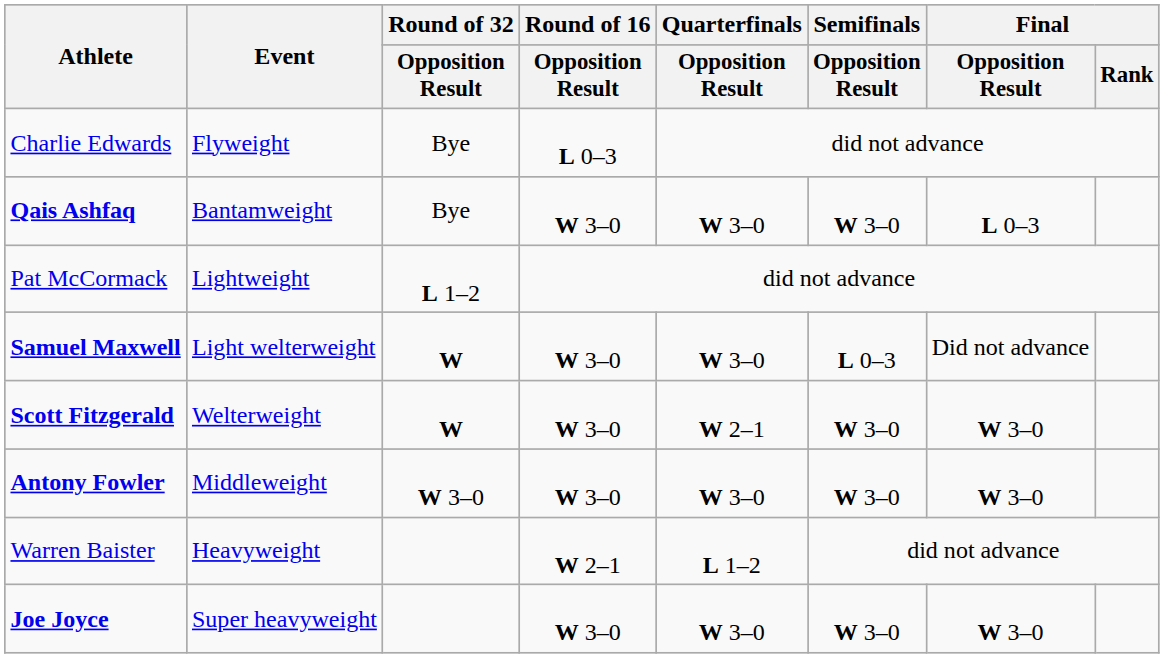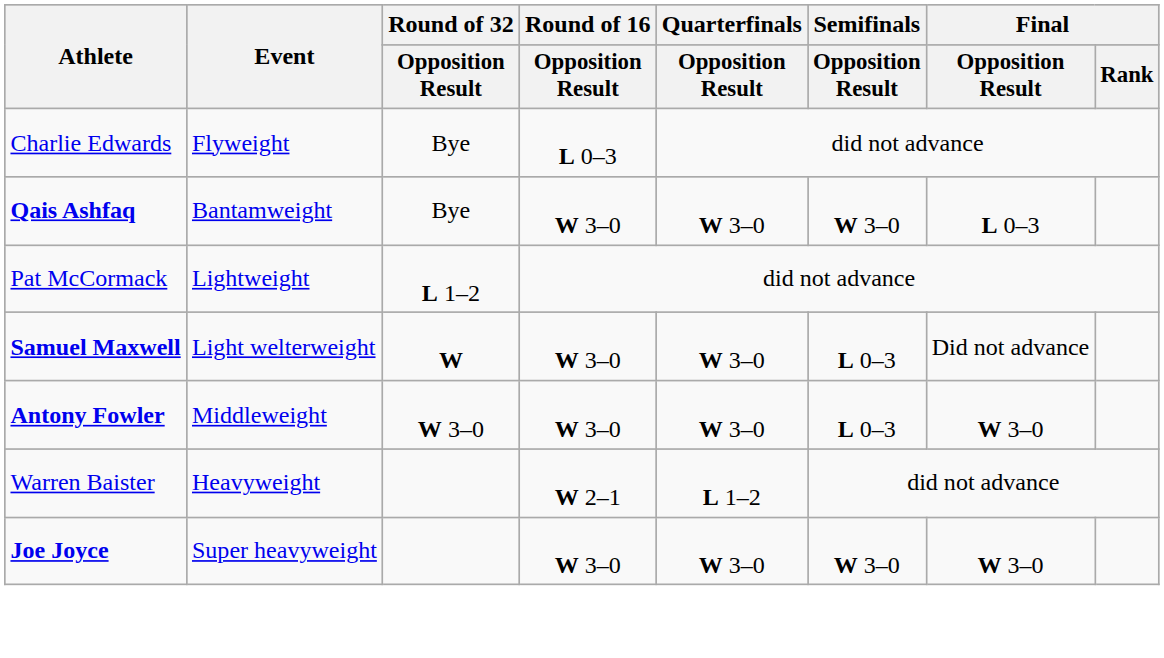- row: Scott Fitzgerald | Welterweight | W | W 3–0 | W 2–1 | W 3–0 | W 3–0
Antony Fowler | Semifinals / Opposition Result: W 3–0 -> L 0–3
